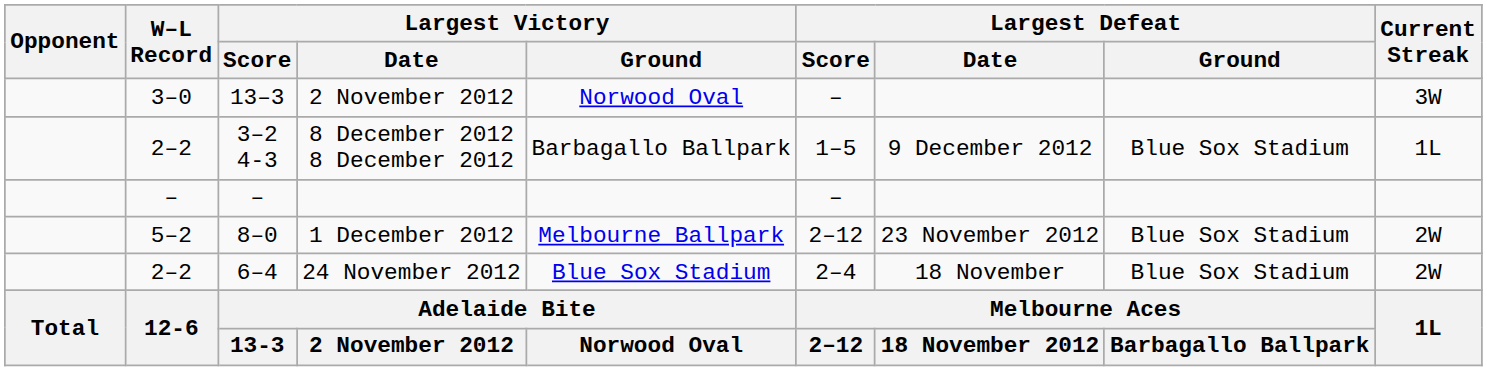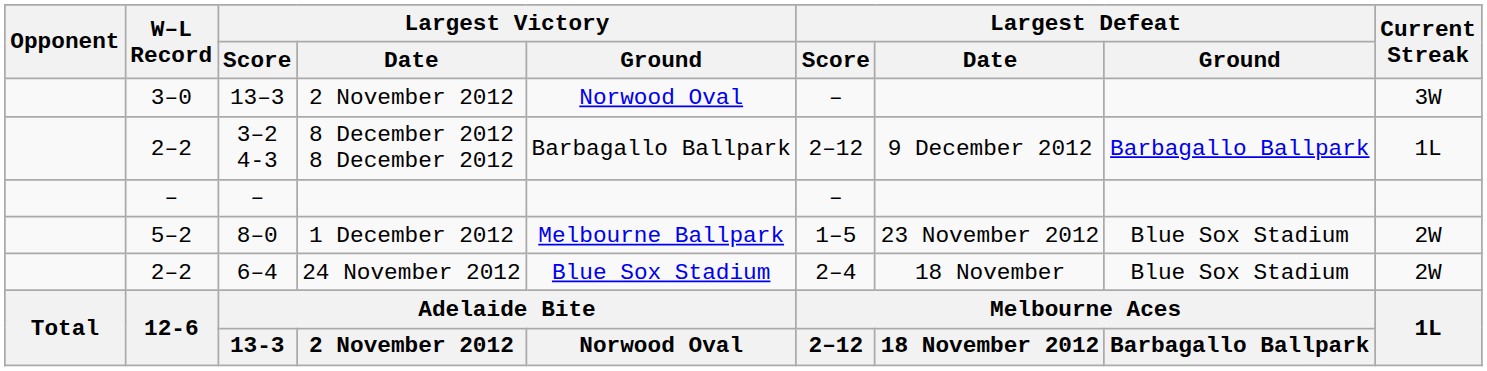8 December 2012 8 December 2012 | Largest Defeat / Score: 1–5 -> 2–12
8 December 2012 8 December 2012 | Largest Defeat / Ground: Blue Sox Stadium -> Barbagallo Ballpark
1 December 2012 | Largest Defeat / Score: 2–12 -> 1–5
